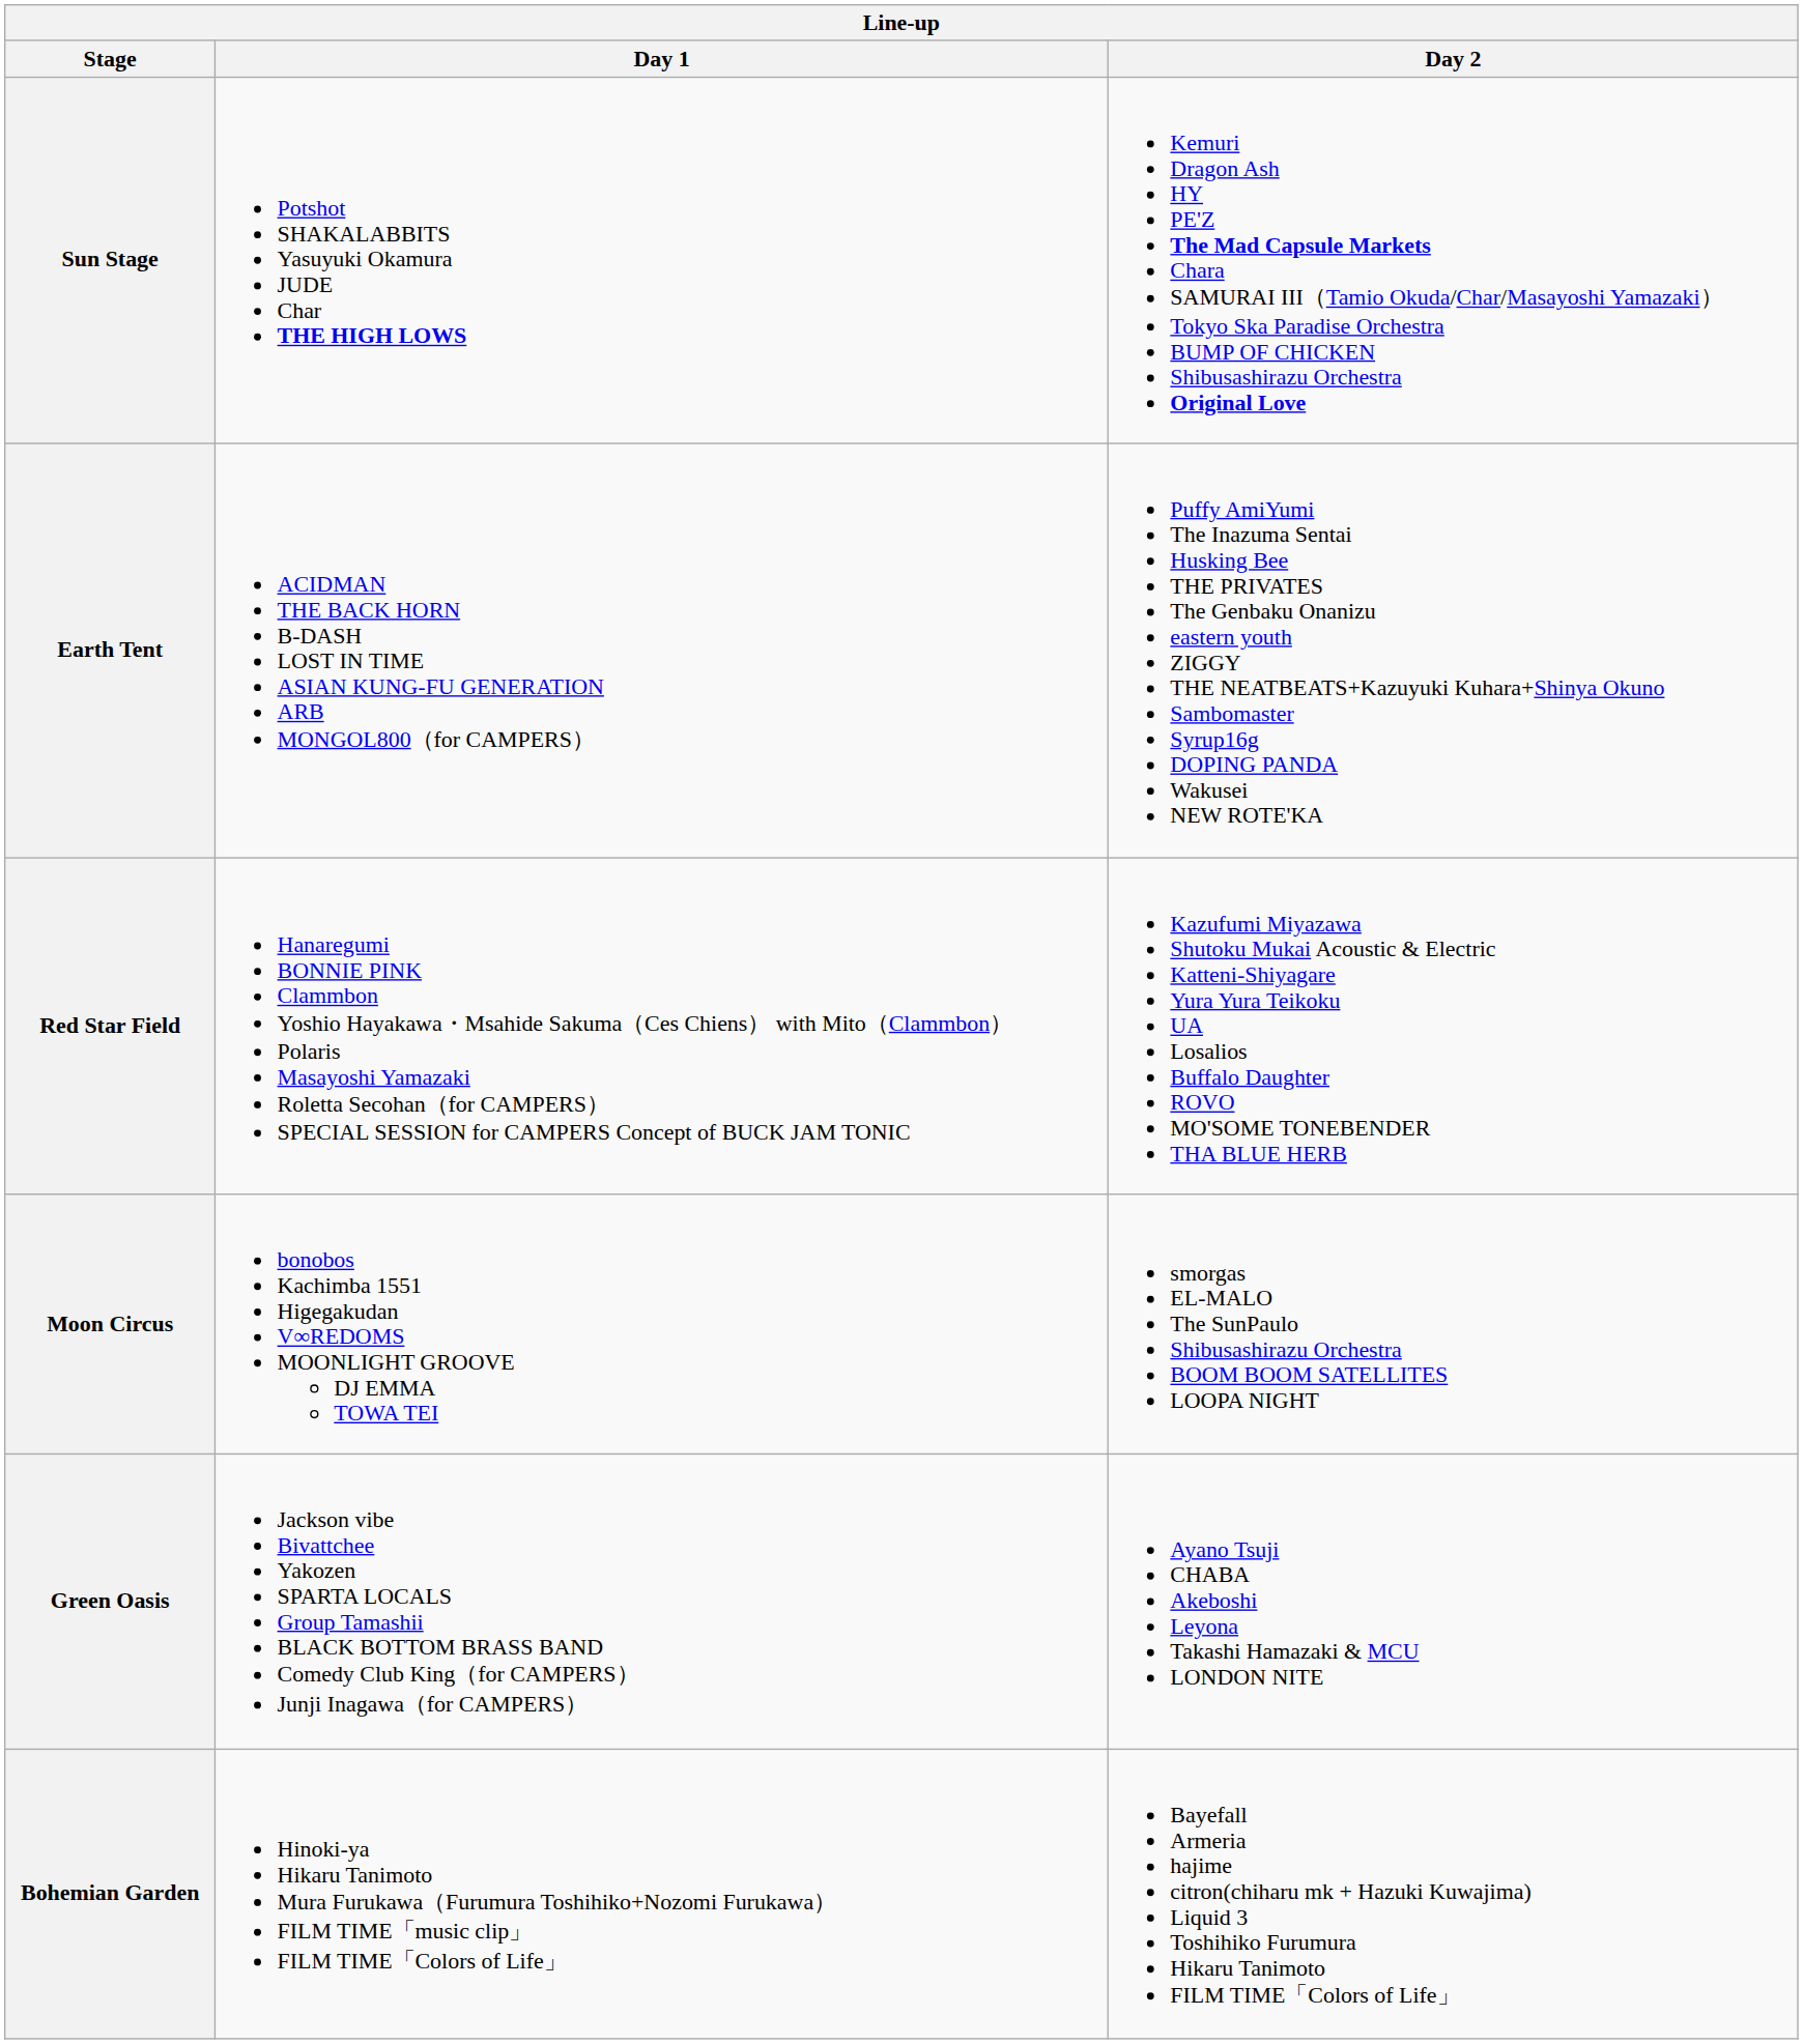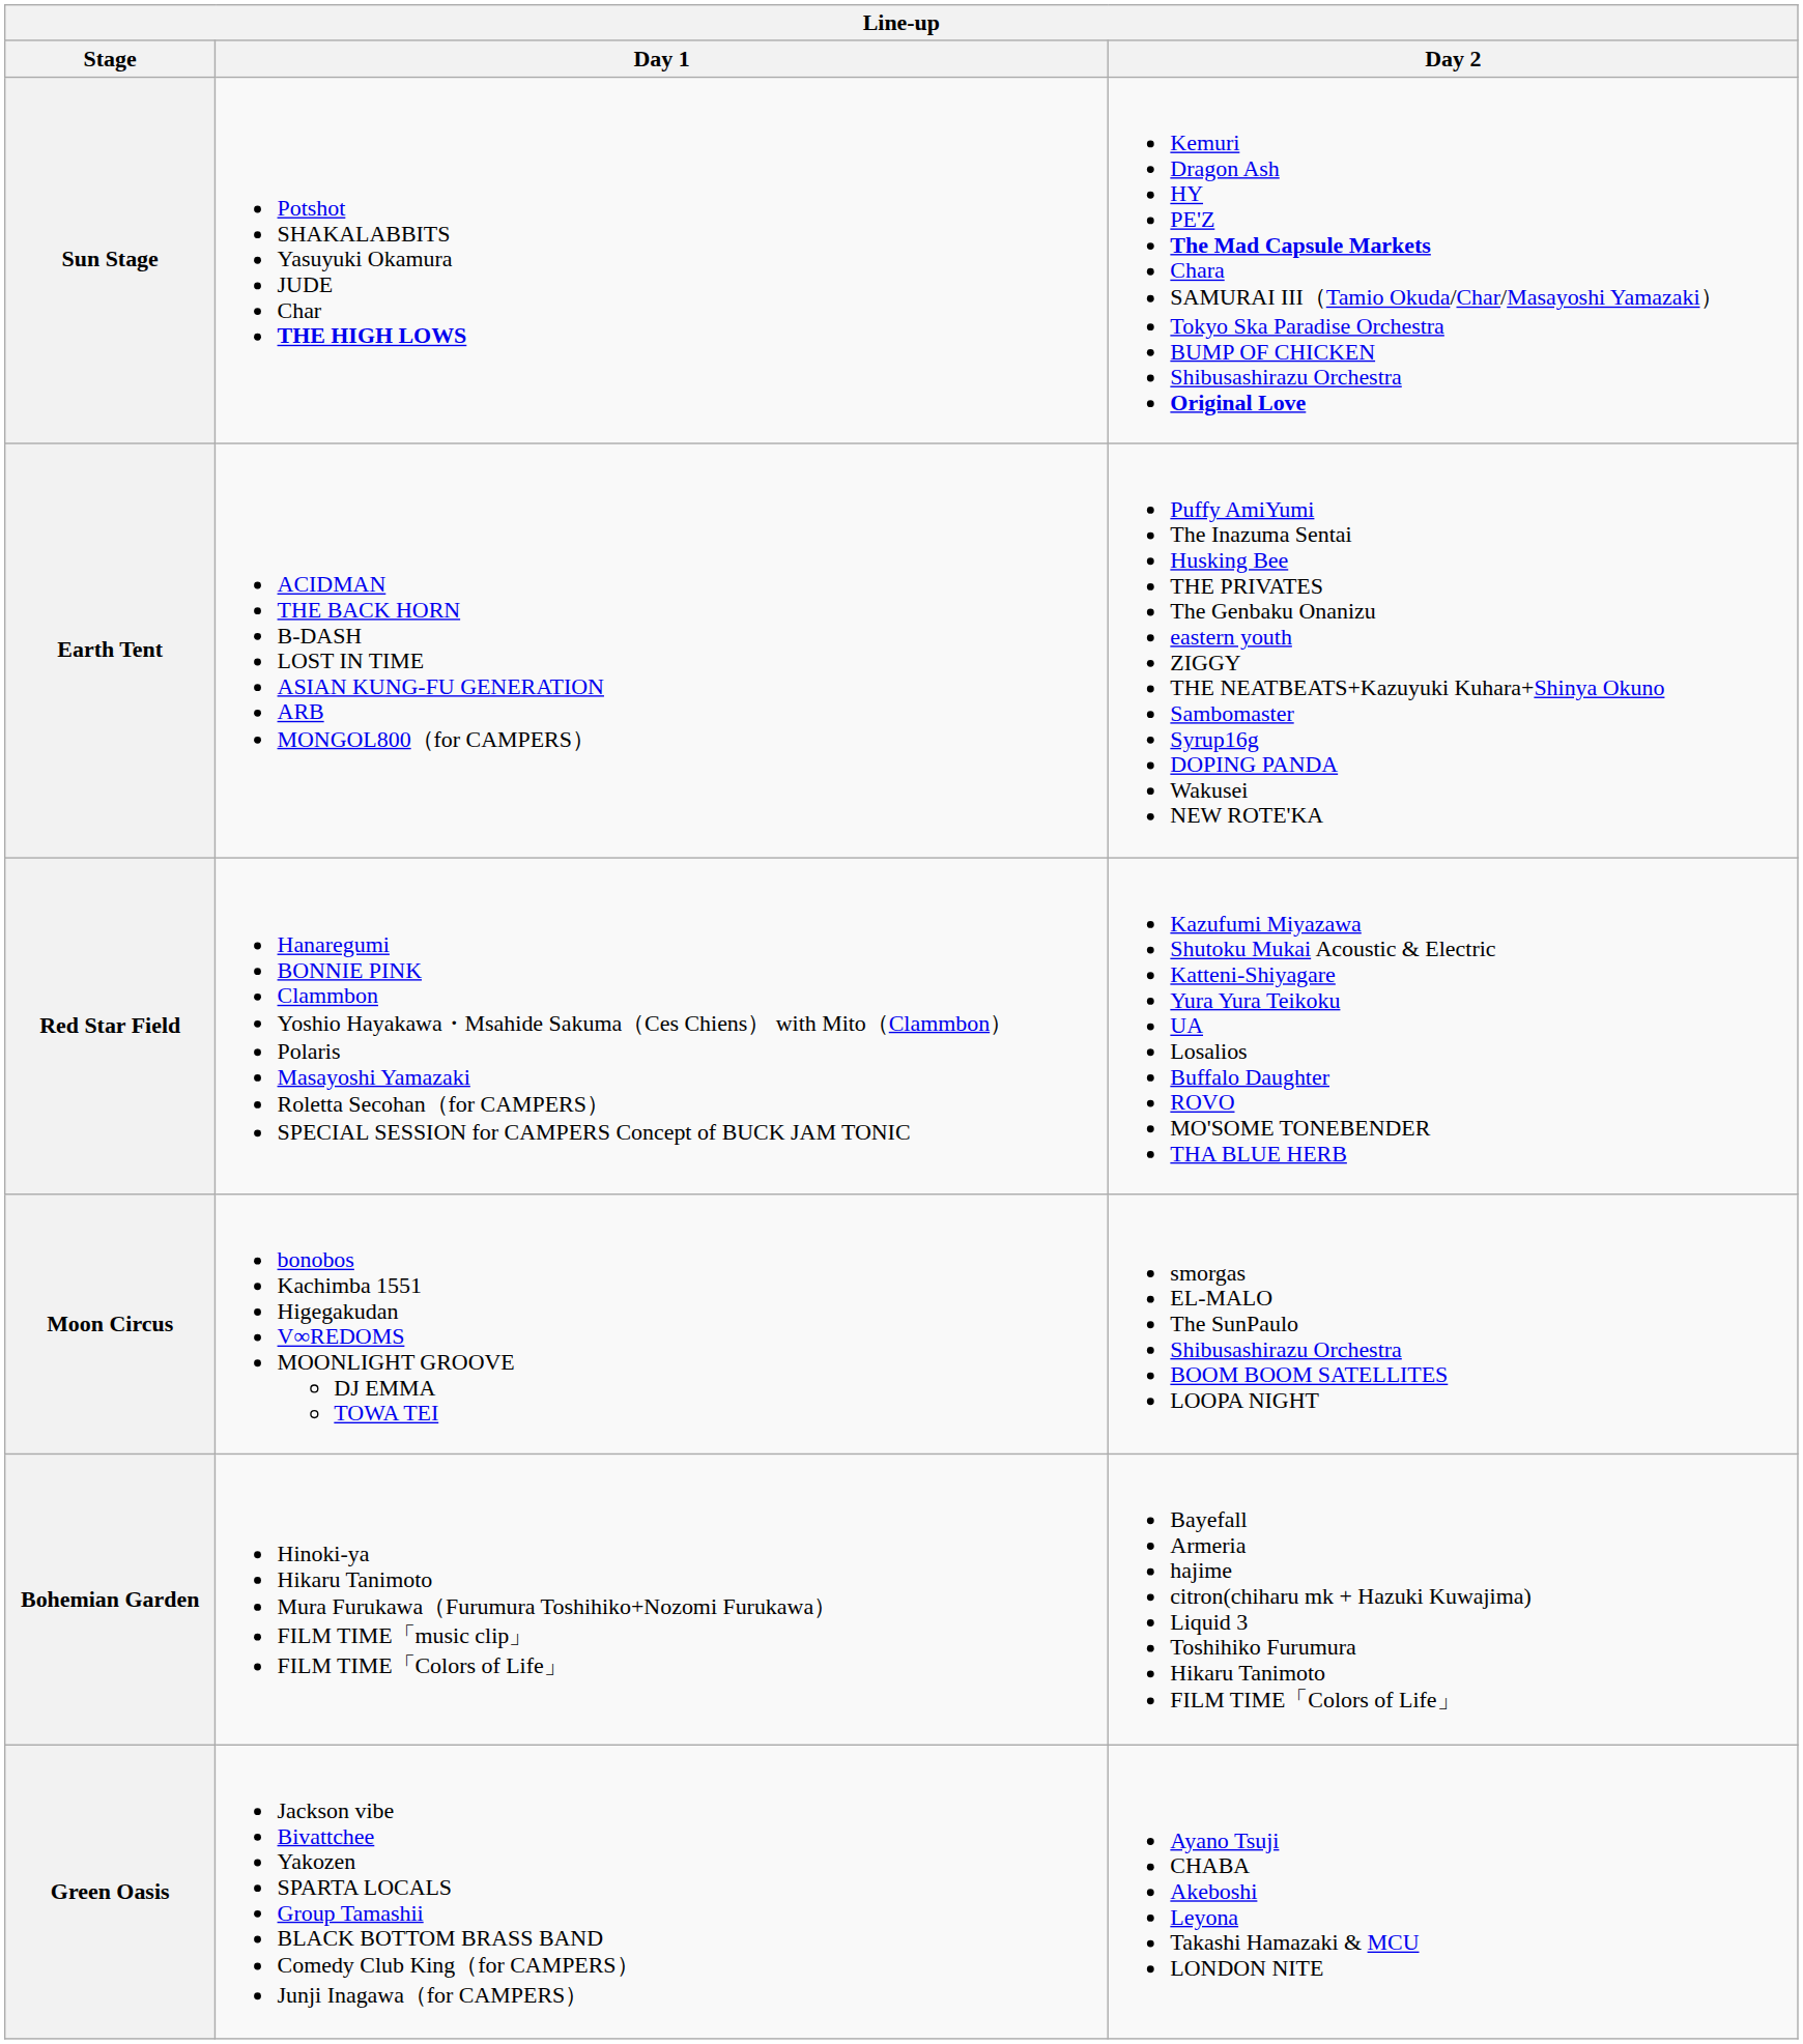rows swapped: Green Oasis <-> Bohemian Garden
